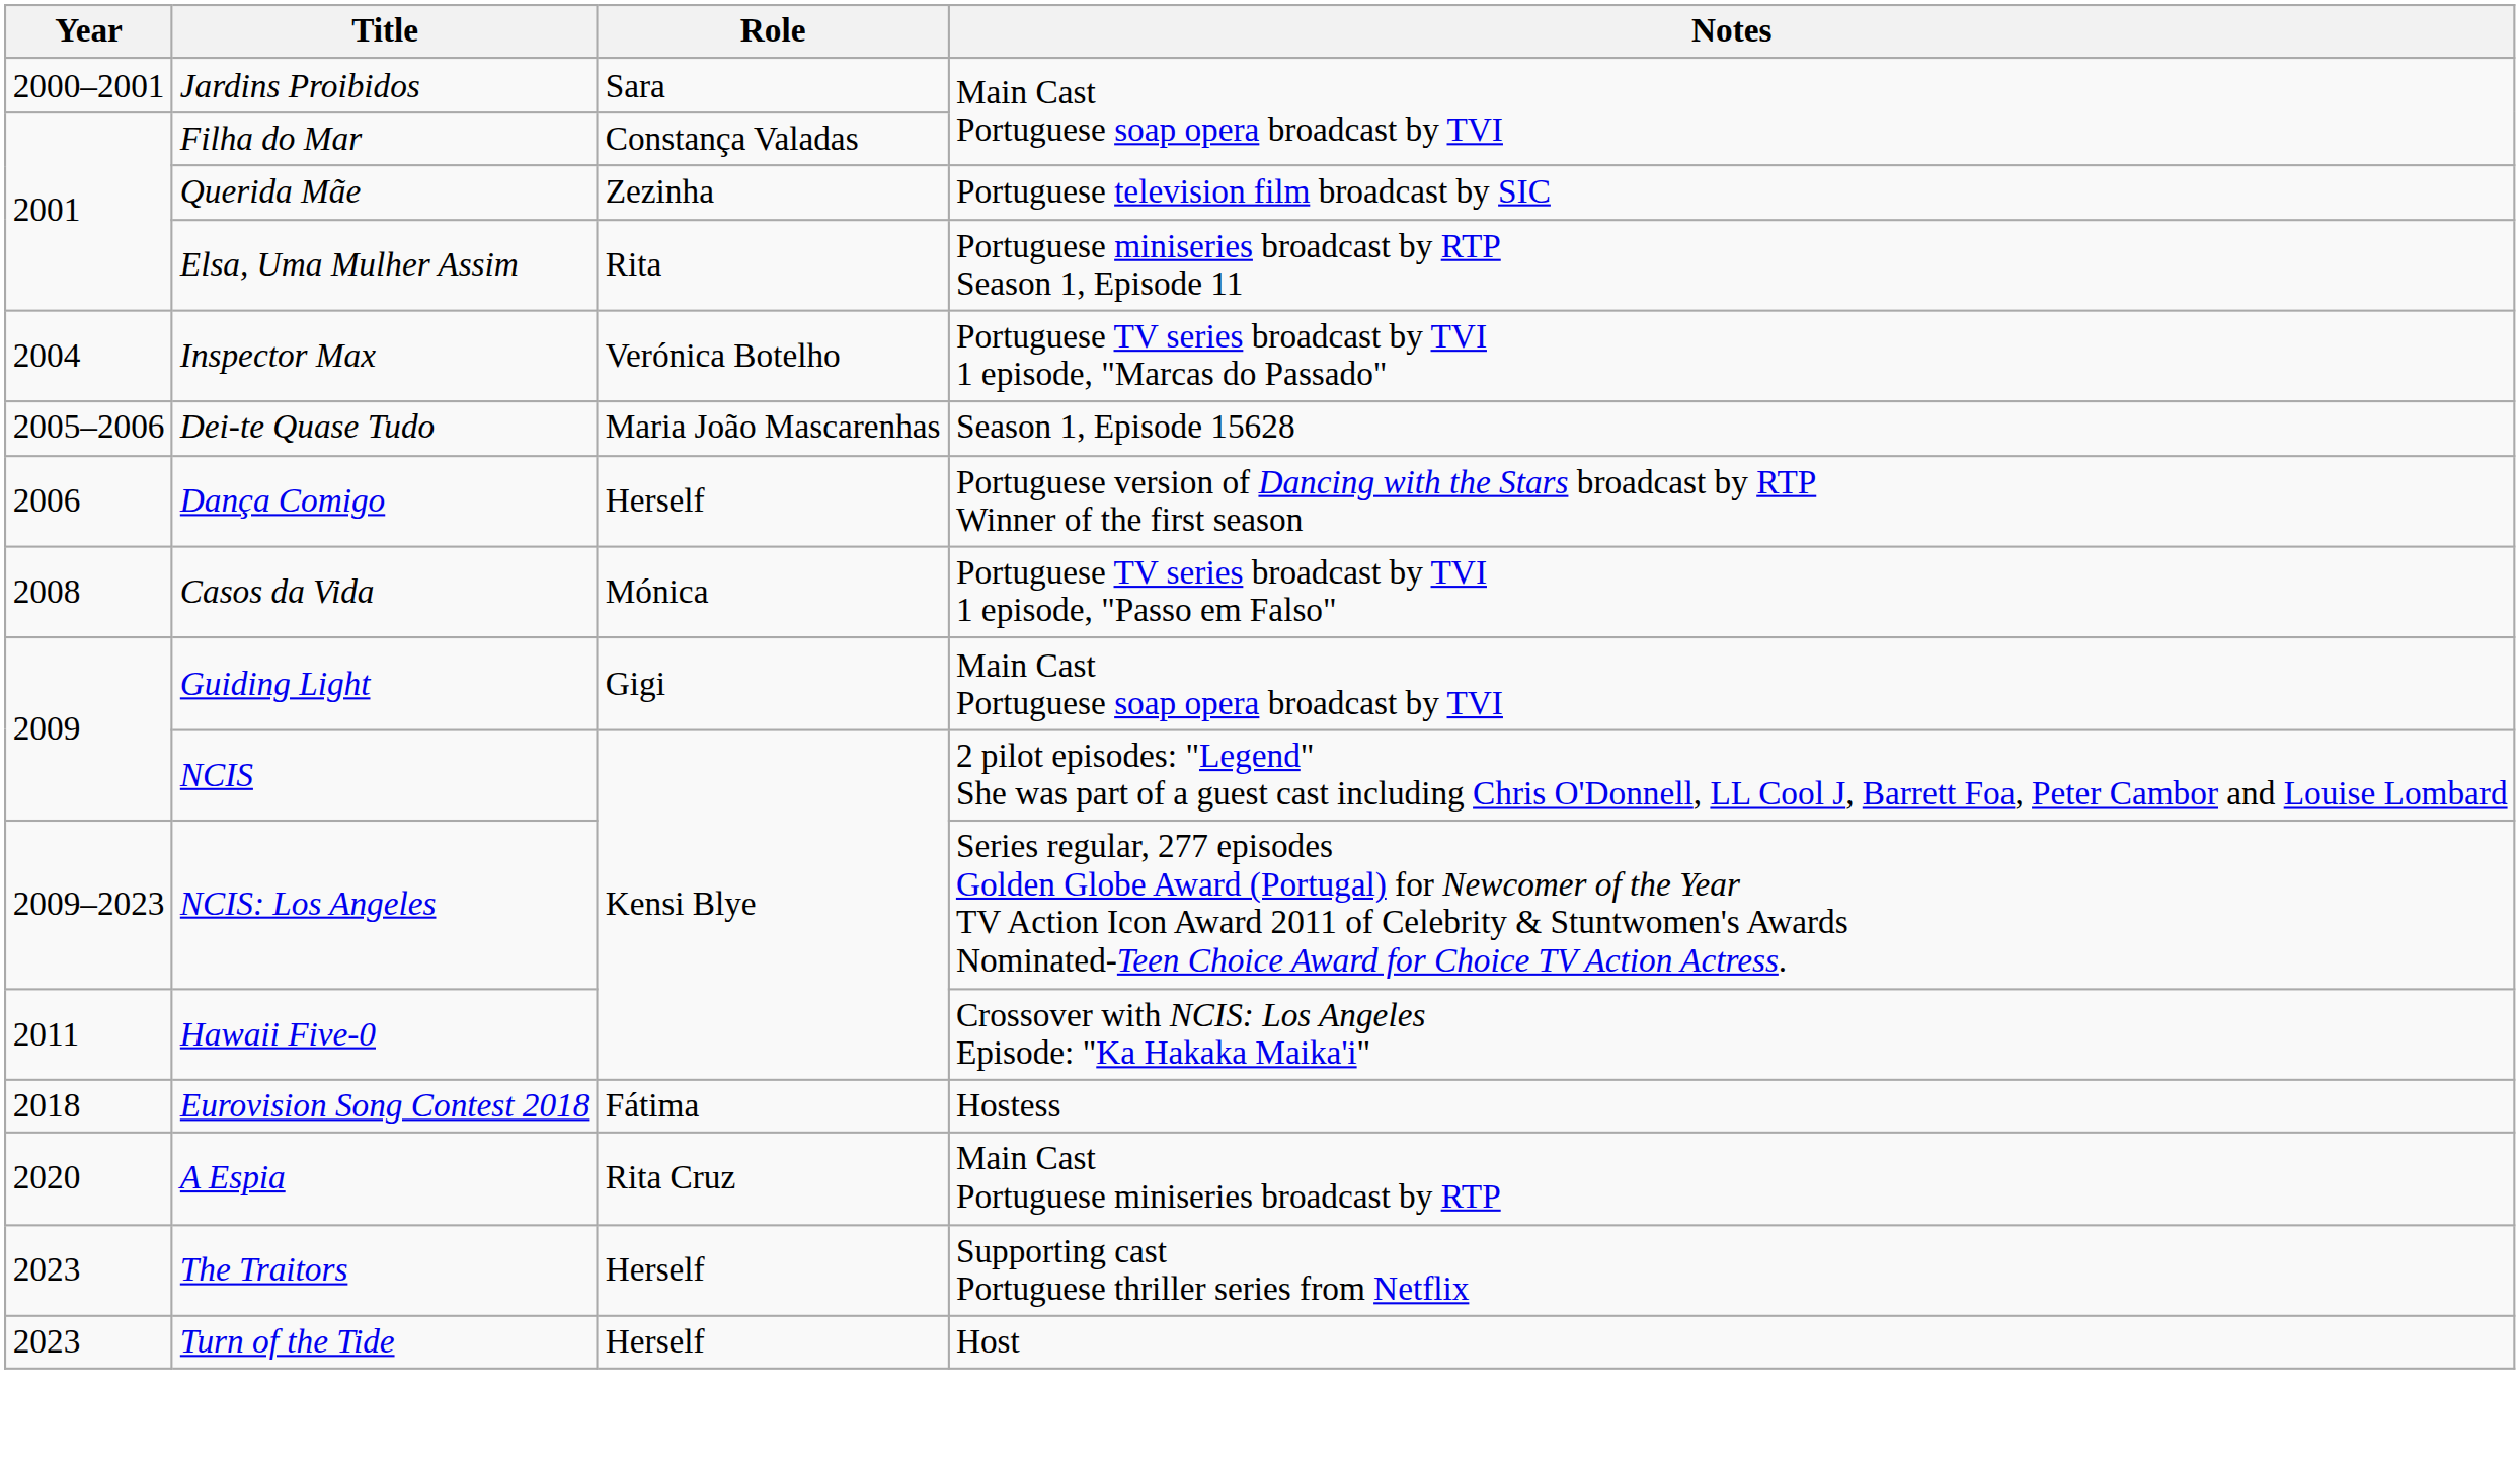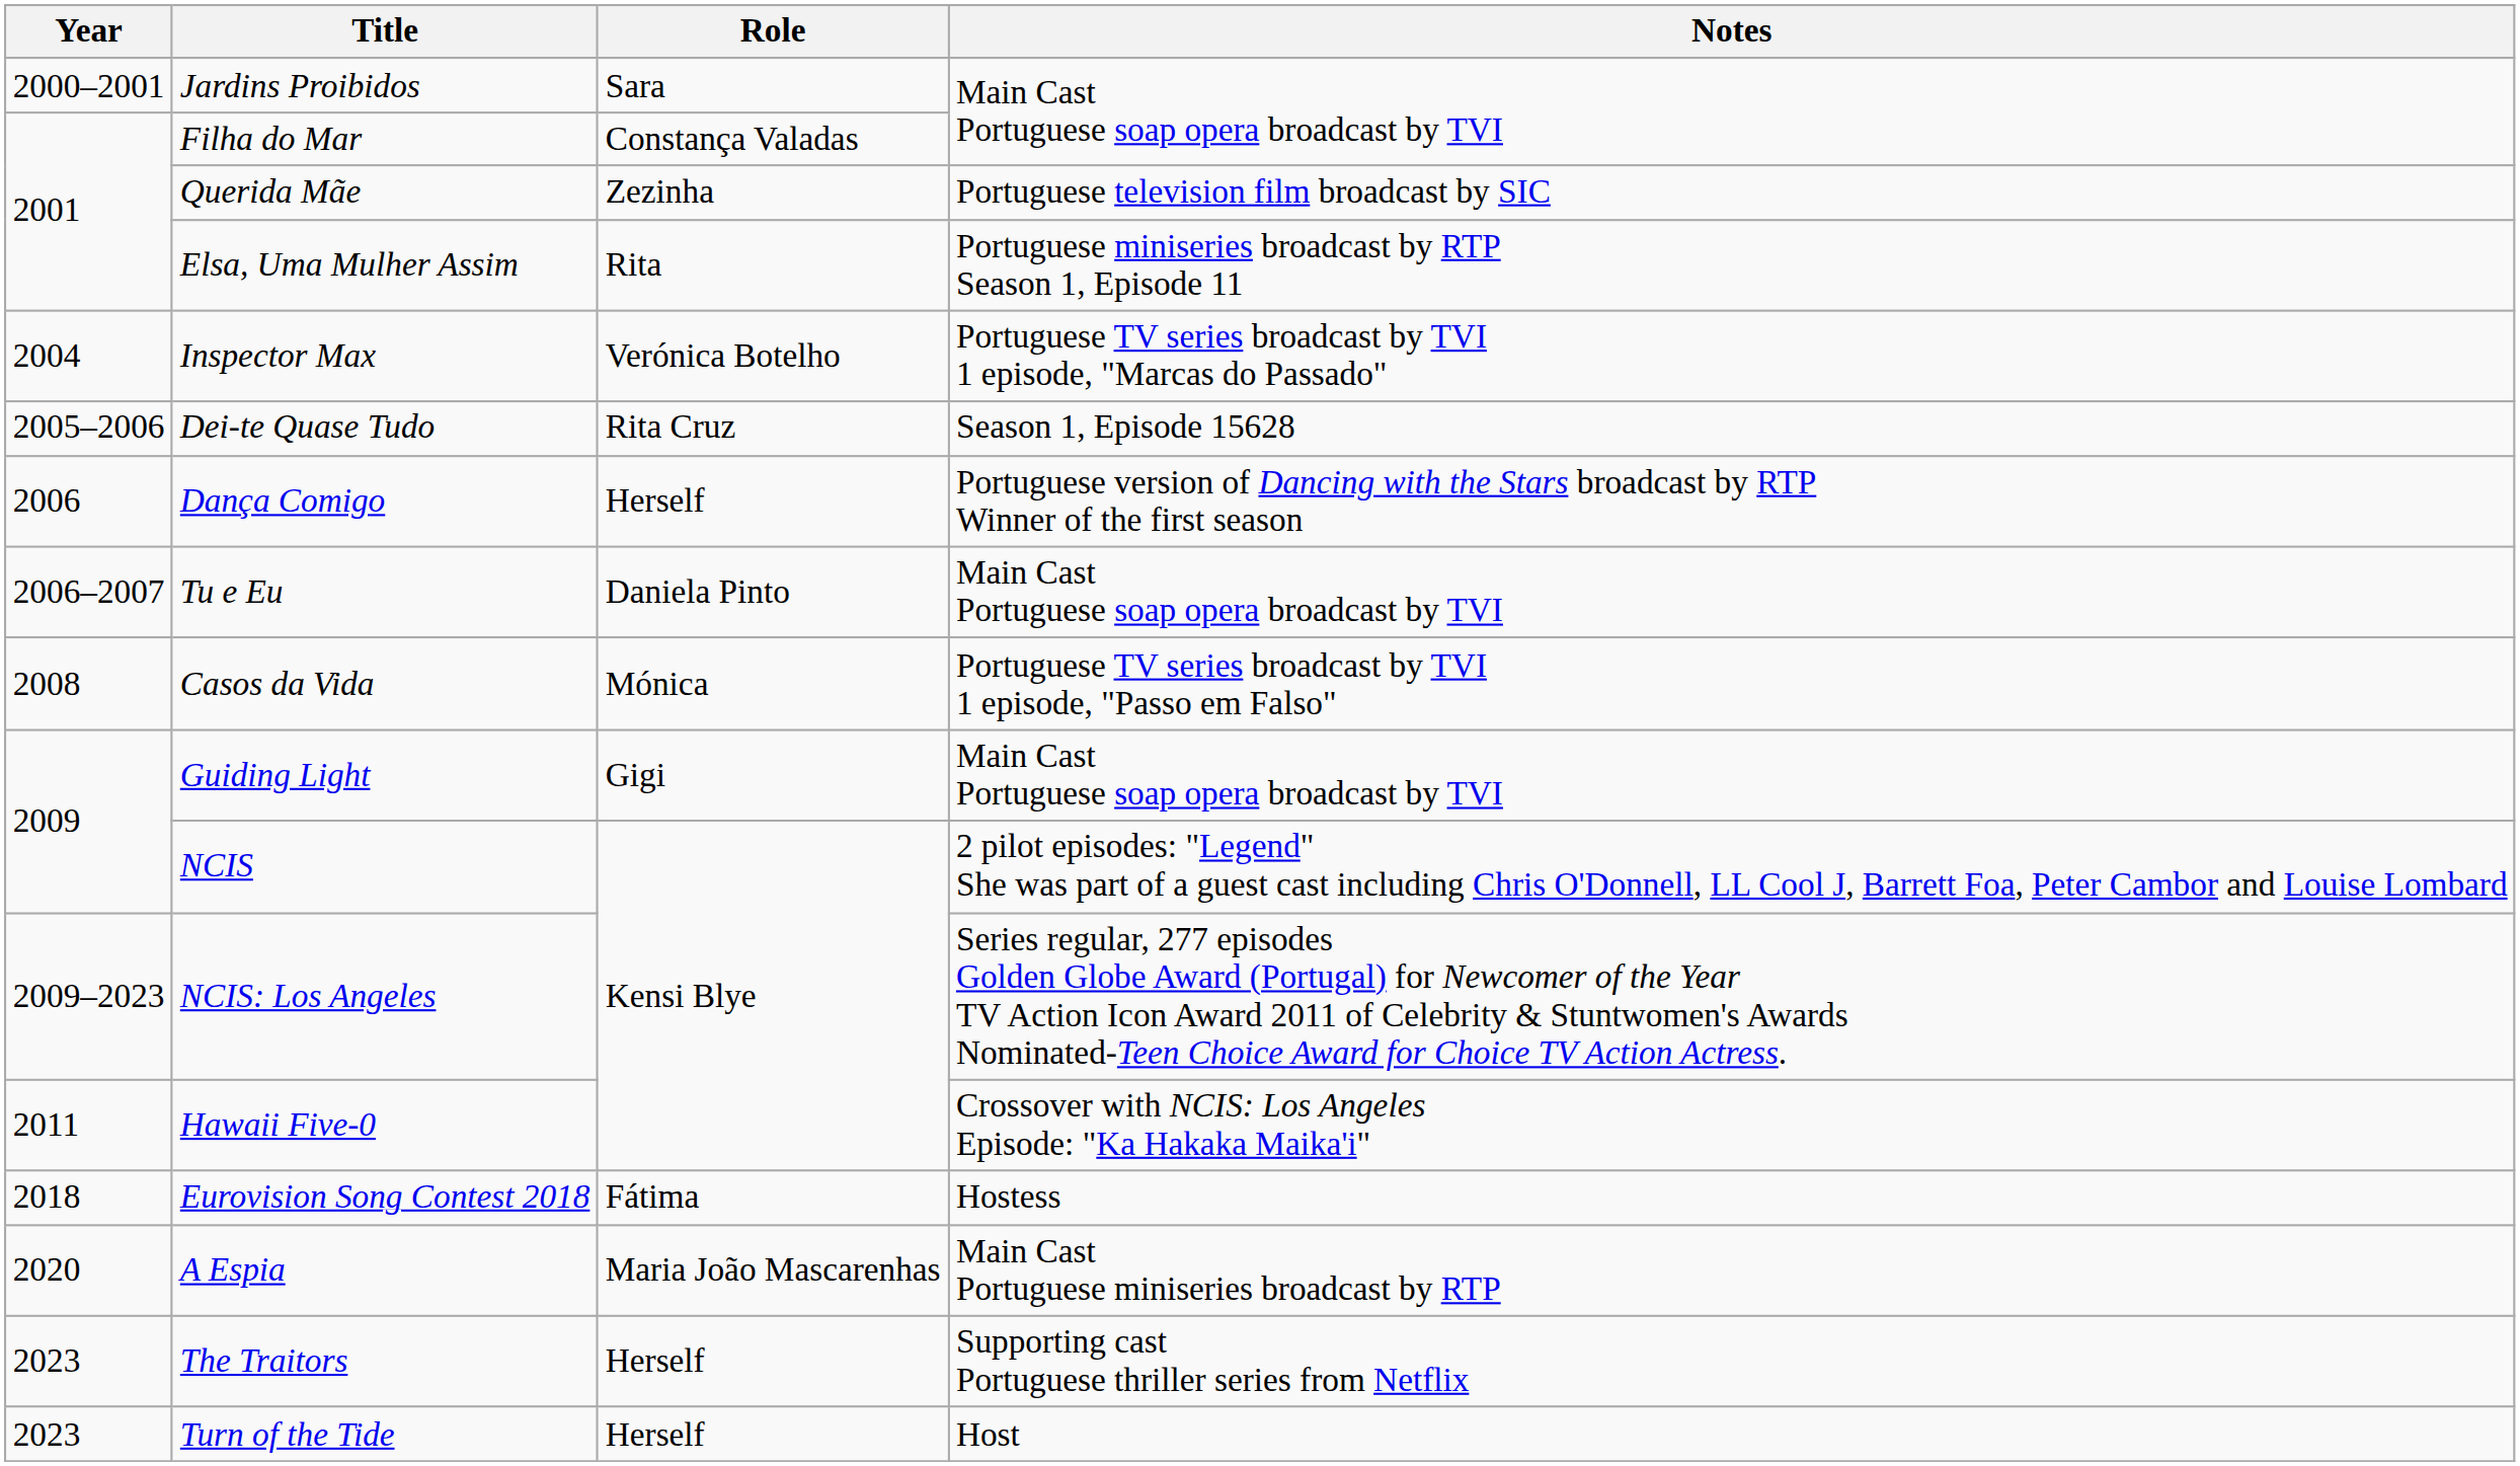Dei-te Quase Tudo | Role: Maria João Mascarenhas -> Rita Cruz
+ row: 2006–2007 | Tu e Eu | Daniela Pinto | Main Cast Portuguese soap opera broadcast by TVI
A Espia | Role: Rita Cruz -> Maria João Mascarenhas
